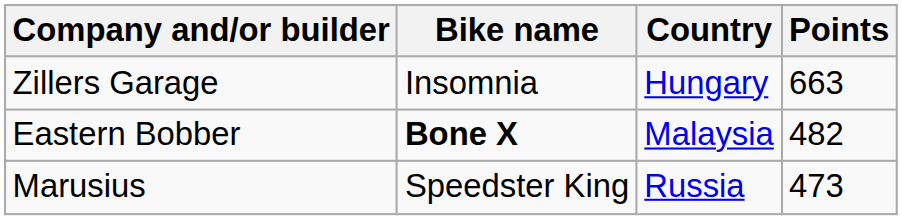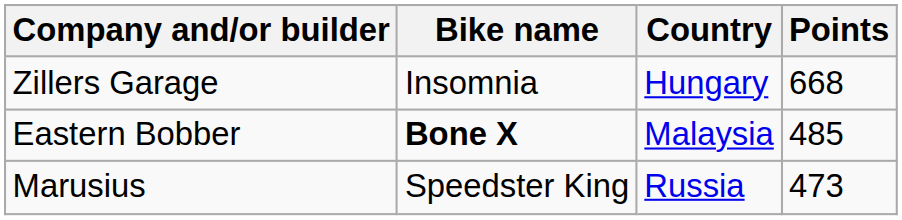Zillers Garage | Points: 663 -> 668
Eastern Bobber | Points: 482 -> 485
